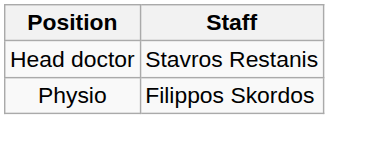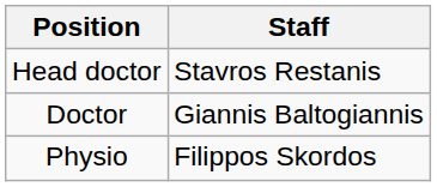+ row: Doctor | Giannis Baltogiannis
